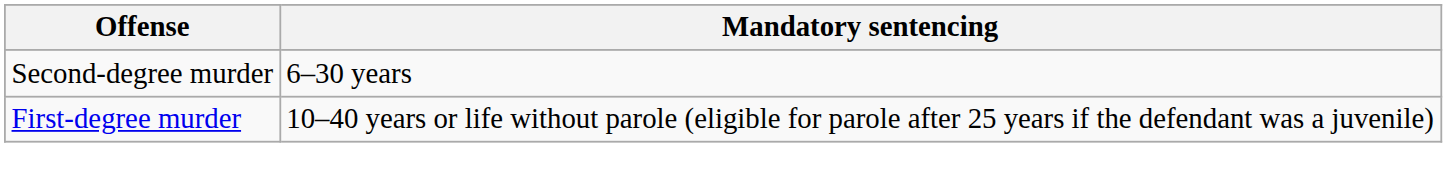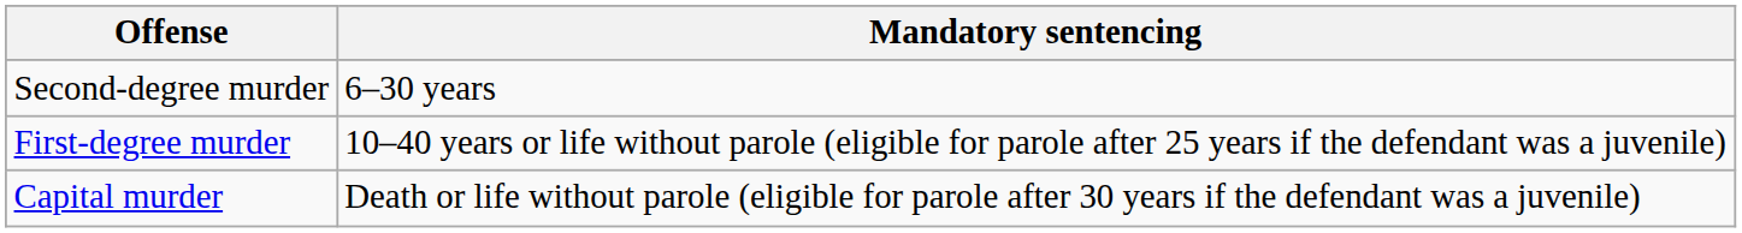+ row: Capital murder | Death or life without parole (eligible for parole after 30 years if the defendant was a juvenile)
